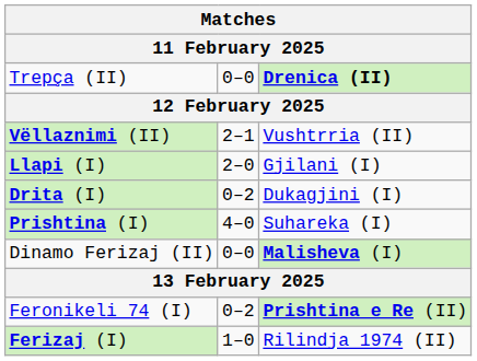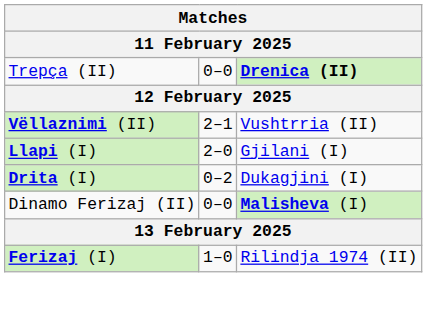- row: Prishtina (I) | 4–0 | Suhareka (I)
- row: Feronikeli 74 (I) | 0–2 | Prishtina e Re (II)
